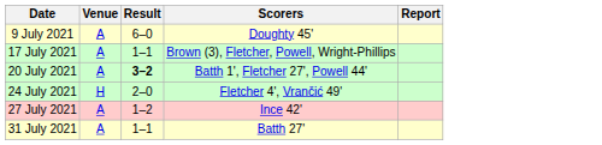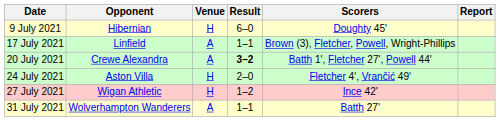+ column: Opponent | Hibernian | Linfield | Crewe Alexandra | Aston Villa | Wigan Athletic | Wolverhampton Wanderers
9 July 2021 | Venue: A -> H
27 July 2021 | Venue: A -> H
